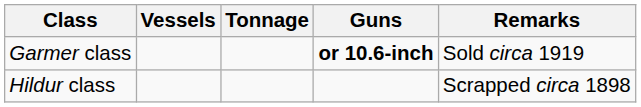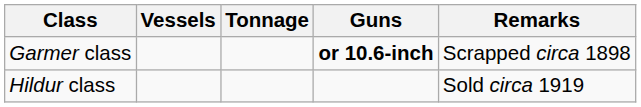Garmer class | Remarks: Sold circa 1919 -> Scrapped circa 1898
Hildur class | Remarks: Scrapped circa 1898 -> Sold circa 1919
